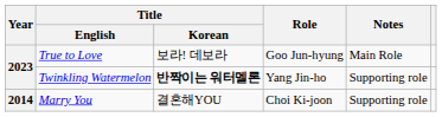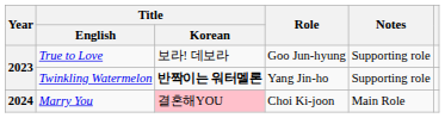True to Love | Notes: Main Role -> Supporting role
Marry You | Year: 2014 -> 2024
Marry You | Title / Korean: no background -> pink background
Marry You | Notes: Supporting role -> Main Role
